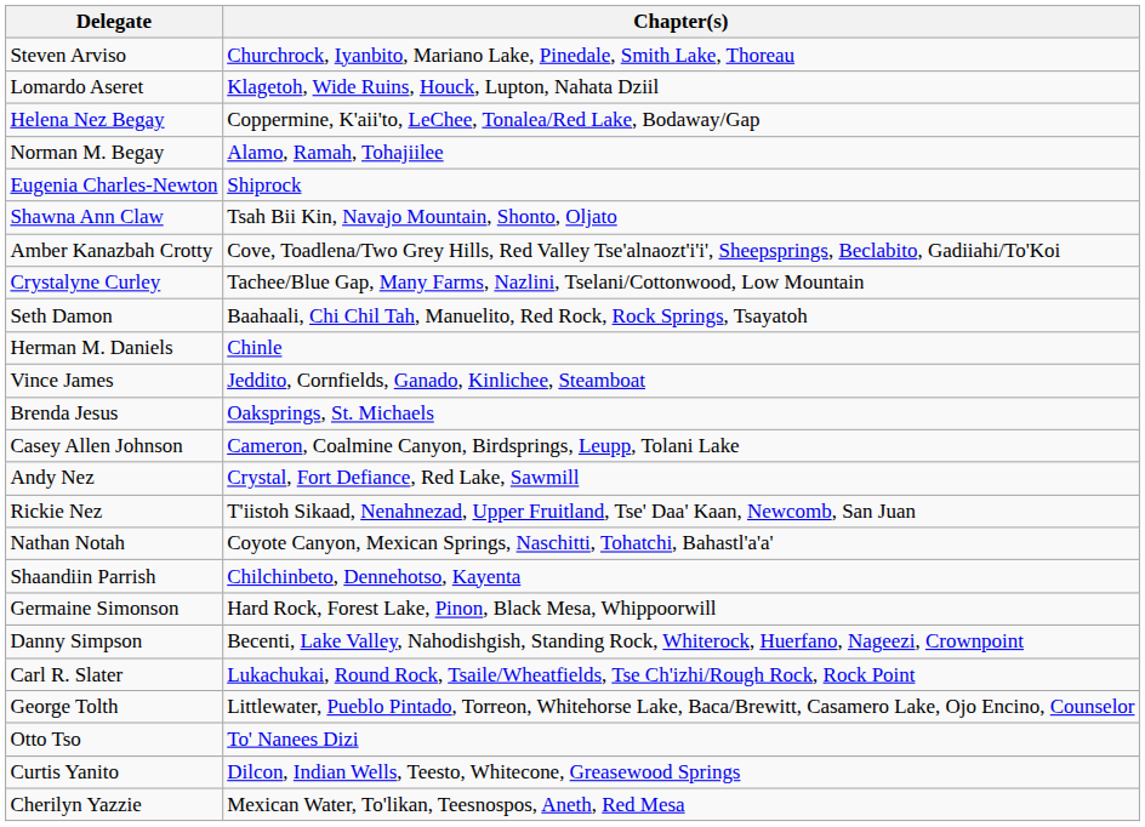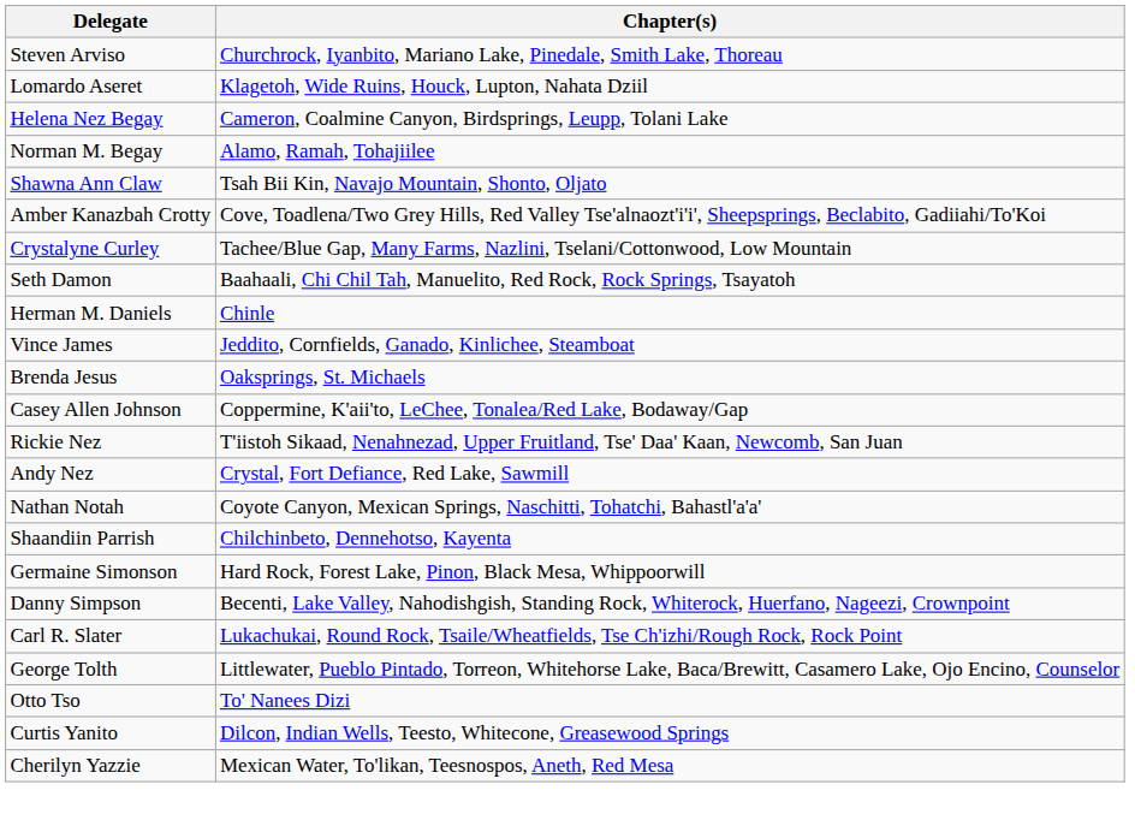Helena Nez Begay | Chapter(s): Coppermine, K'aii'to, LeChee, Tonalea/Red Lake, Bodaway/Gap -> Cameron, Coalmine Canyon, Birdsprings, Leupp, Tolani Lake
- row: Eugenia Charles-Newton | Shiprock
Casey Allen Johnson | Chapter(s): Cameron, Coalmine Canyon, Birdsprings, Leupp, Tolani Lake -> Coppermine, K'aii'to, LeChee, Tonalea/Red Lake, Bodaway/Gap
rows swapped: Andy Nez <-> Rickie Nez
